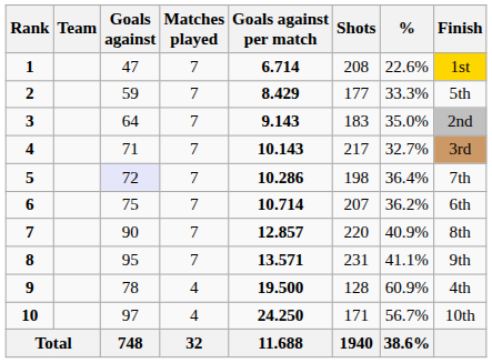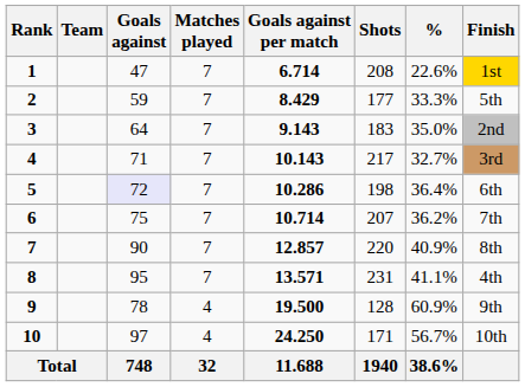5 | Finish: 7th -> 6th
6 | Finish: 6th -> 7th
8 | Finish: 9th -> 4th
9 | Finish: 4th -> 9th
